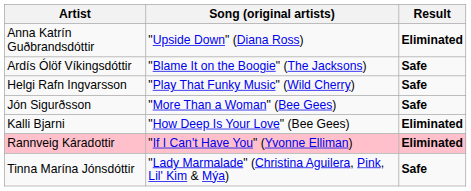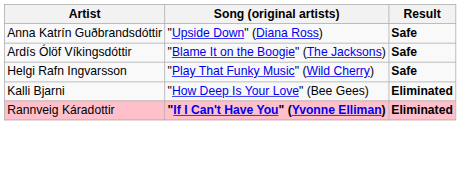Anna Katrín Guðbrandsdóttir | Result: Eliminated -> Safe
- row: Jón Sigurðsson | "More Than a Woman" (Bee Gees) | Safe
Rannveig Káradottir | Song (original artists): normal -> bold
- row: Tinna Marína Jónsdóttir | "Lady Marmalade" (Christina Aguilera, Pink, Lil' Kim & Mýa) | Safe
